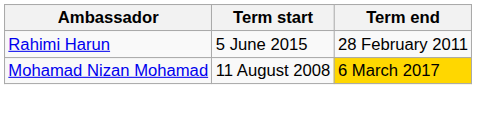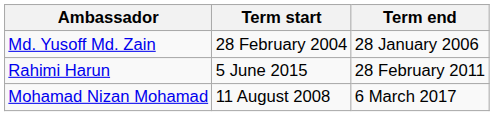+ row: Md. Yusoff Md. Zain | 28 February 2004 | 28 January 2006
Mohamad Nizan Mohamad | Term end: gold background -> no background
